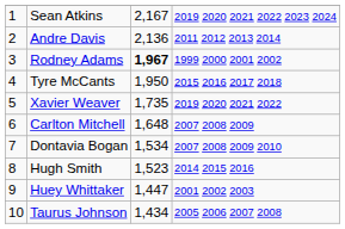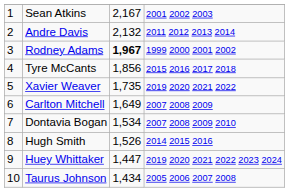Sean Atkins | column 4: 2019 2020 2021 2022 2023 2024 -> 2001 2002 2003
Andre Davis | column 3: 2,136 -> 2,132
Tyre McCants | column 3: 1,950 -> 1,856
Carlton Mitchell | column 3: 1,648 -> 1,649
Hugh Smith | column 3: 1,523 -> 1,526
Huey Whittaker | column 4: 2001 2002 2003 -> 2019 2020 2021 2022 2023 2024
